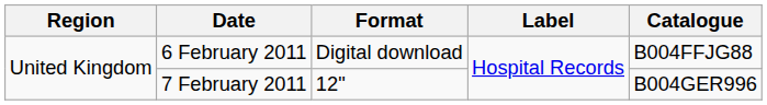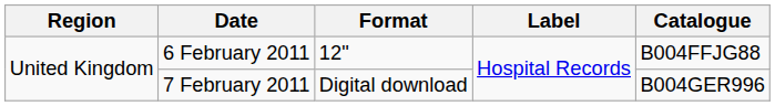6 February 2011 | Format: Digital download -> 12"
7 February 2011 | Format: 12" -> Digital download
